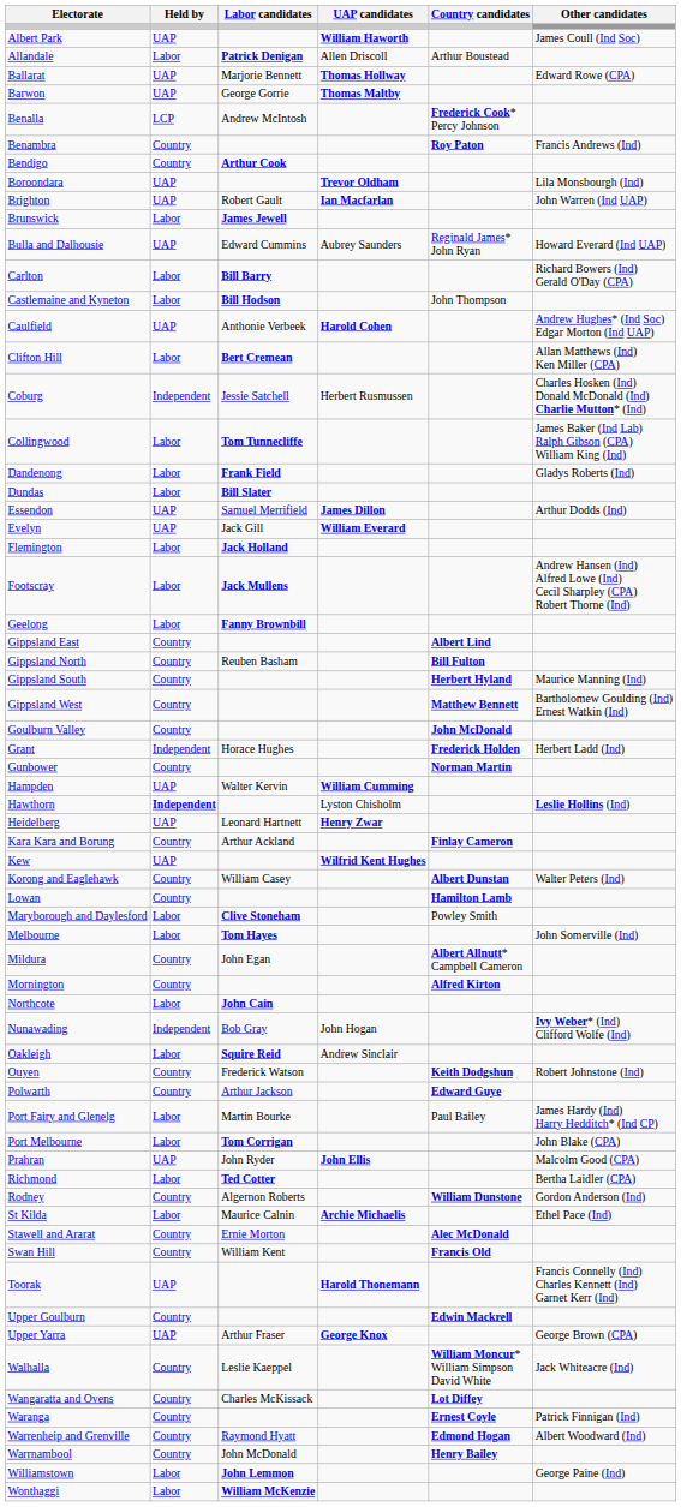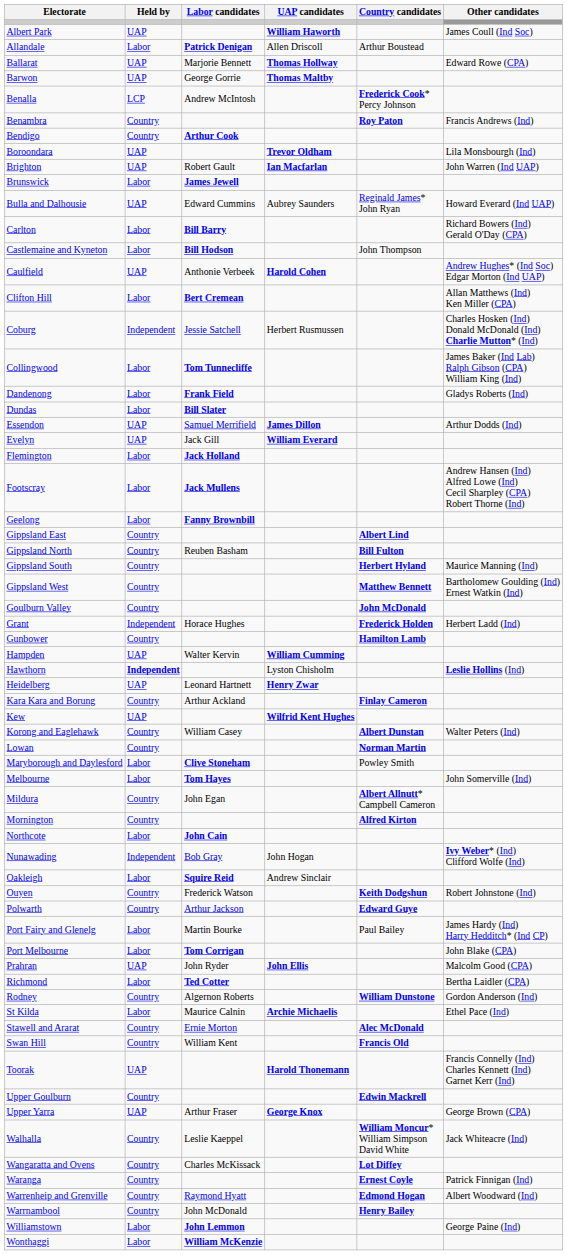Gunbower | Country candidates: Norman Martin -> Hamilton Lamb
Lowan | Country candidates: Hamilton Lamb -> Norman Martin
